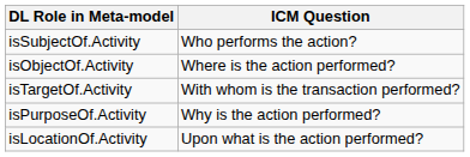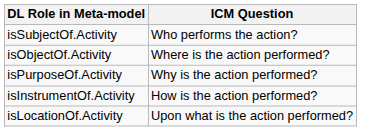- row: isTargetOf.Activity | With whom is the transaction performed?
+ row: isInstrumentOf.Activity | How is the action performed?
